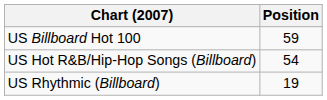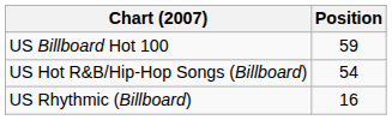US Rhythmic (Billboard) | Position: 19 -> 16
